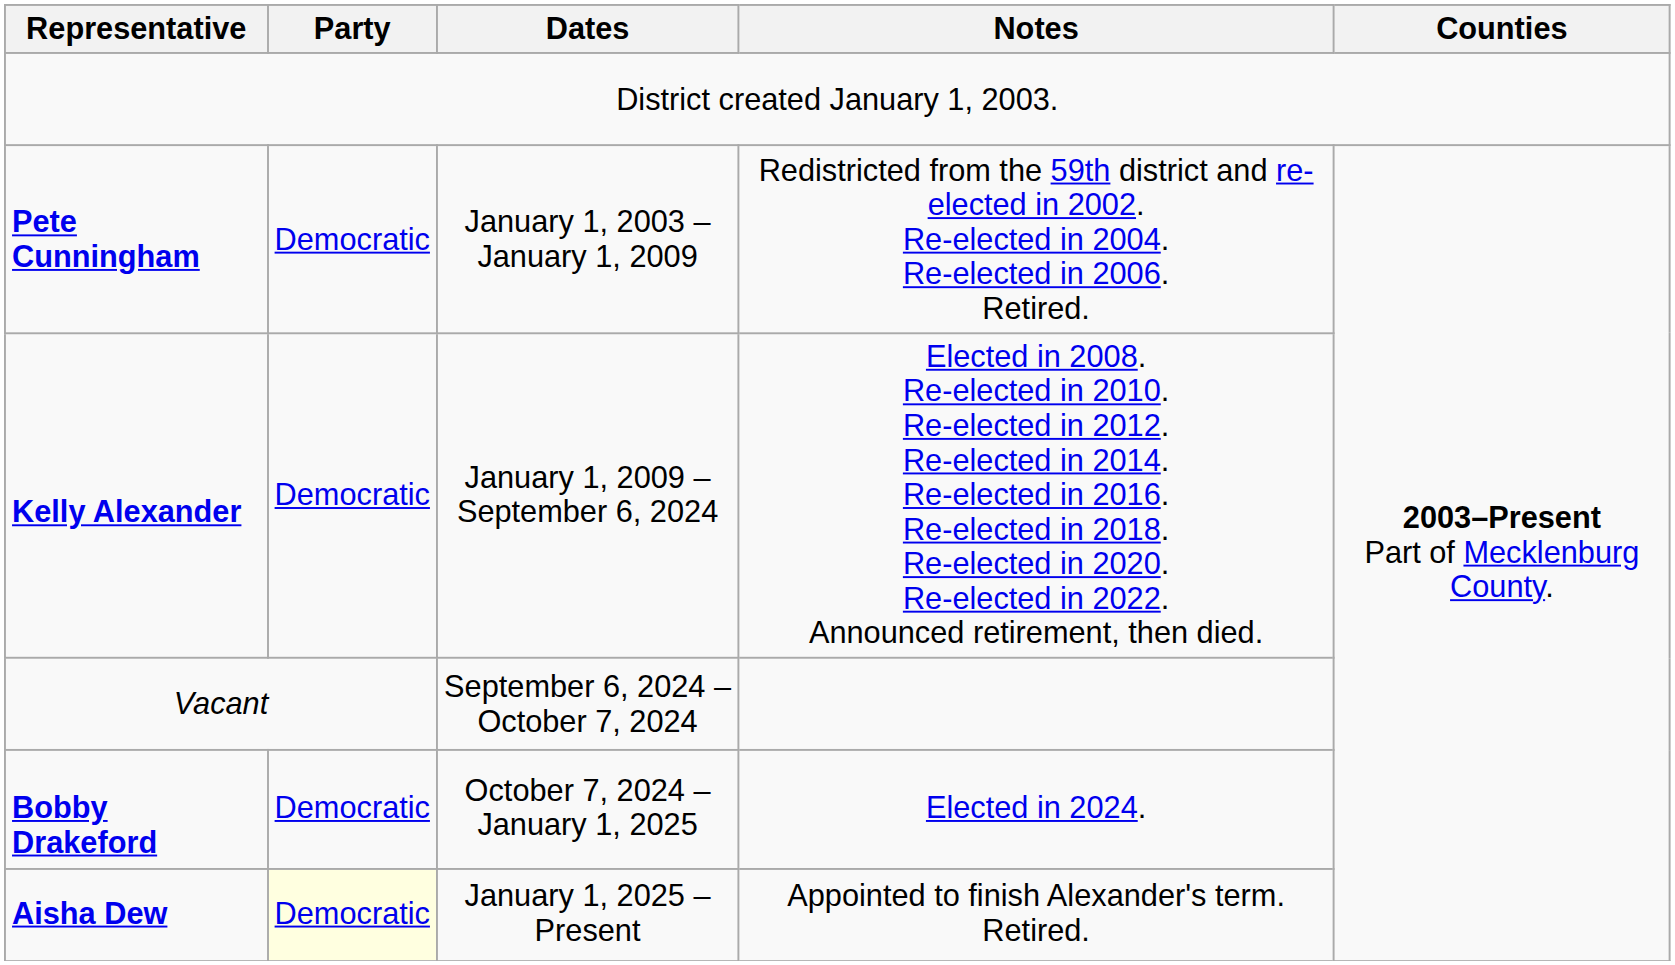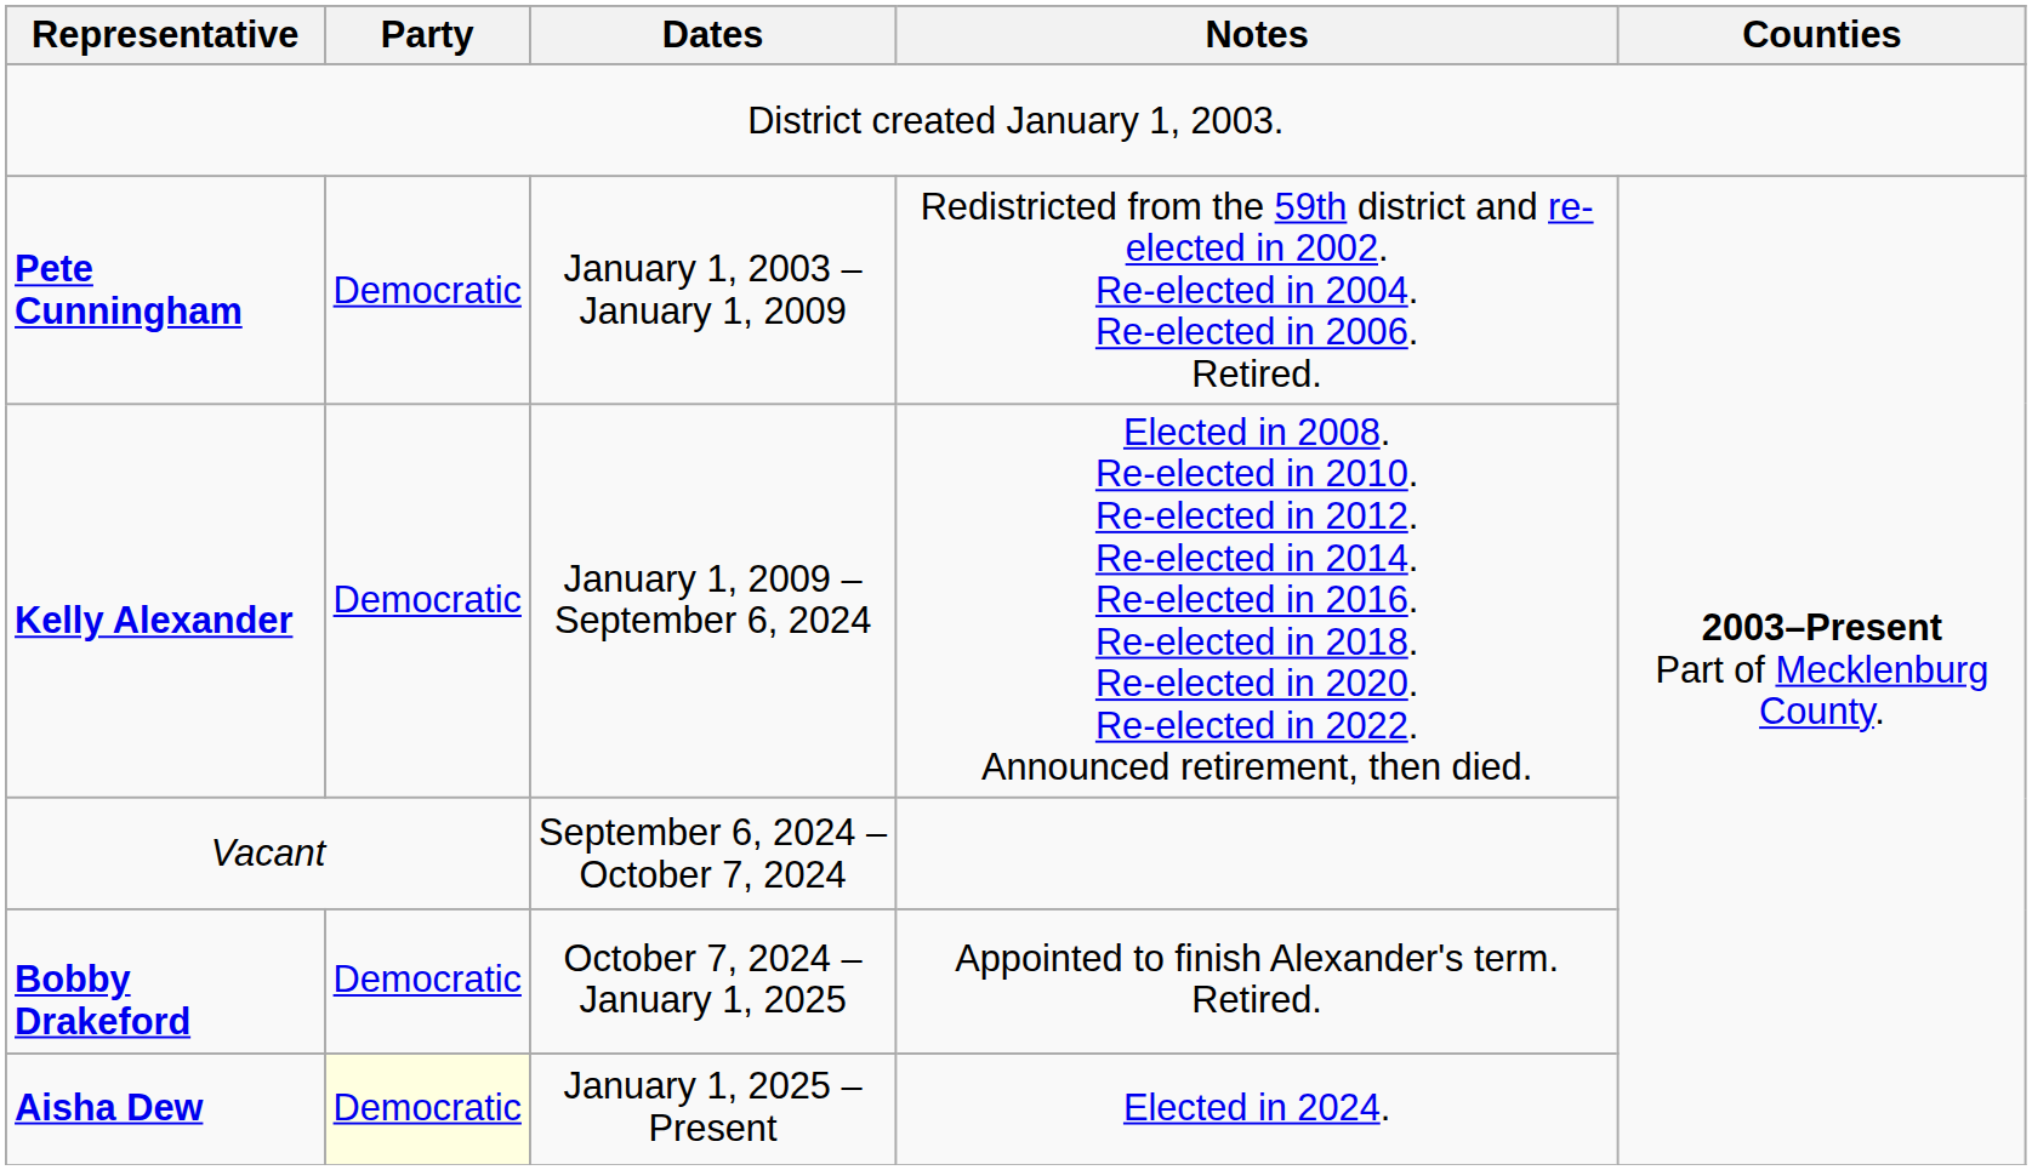Bobby Drakeford | Notes: Elected in 2024. -> Appointed to finish Alexander's term. Retired.
Aisha Dew | Notes: Appointed to finish Alexander's term. Retired. -> Elected in 2024.
